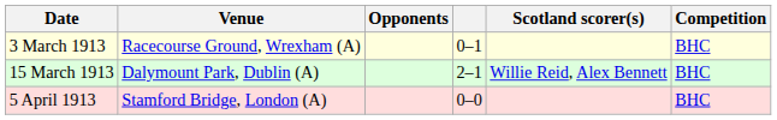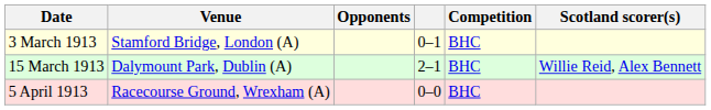columns swapped: Competition <-> Scotland scorer(s)
3 March 1913 | Venue: Racecourse Ground, Wrexham (A) -> Stamford Bridge, London (A)
5 April 1913 | Venue: Stamford Bridge, London (A) -> Racecourse Ground, Wrexham (A)
